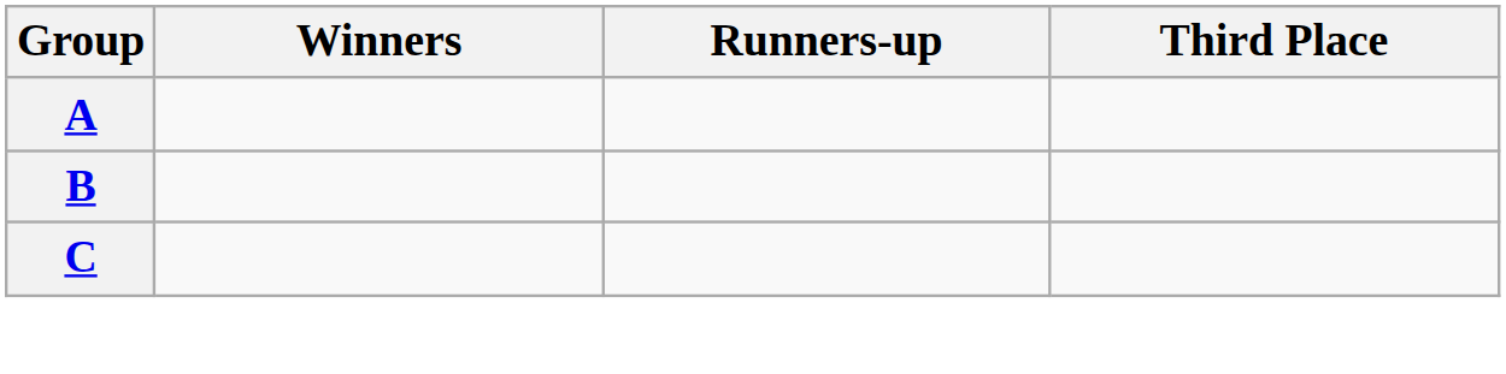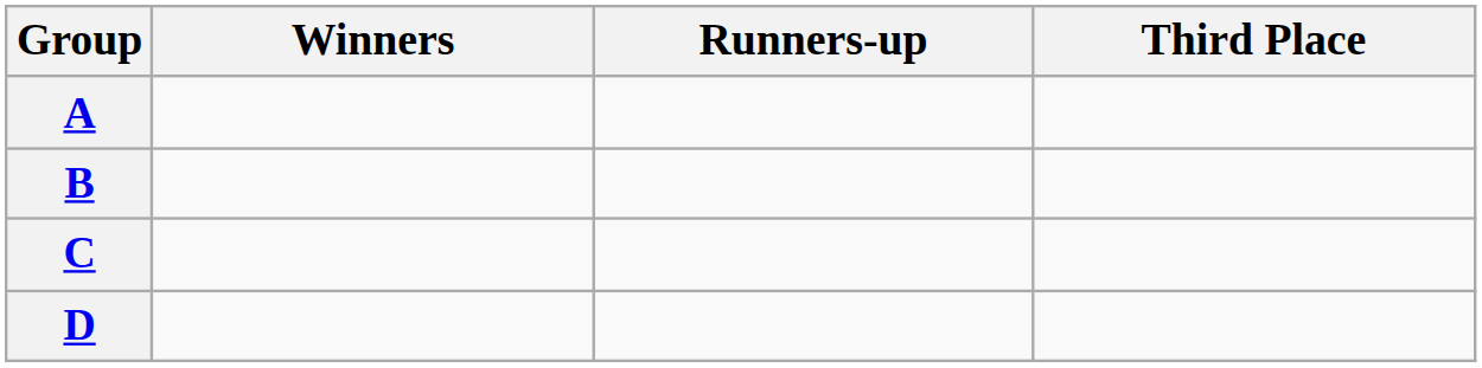+ row: D
